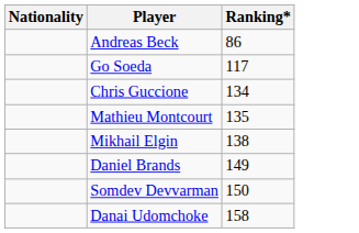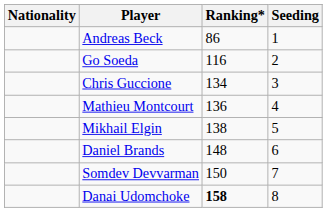+ column: Seeding | 1 | 2 | 3 | 4 | 5 | 6 | 7 | 8
Go Soeda | Ranking*: 117 -> 116
Mathieu Montcourt | Ranking*: 135 -> 136
Daniel Brands | Ranking*: 149 -> 148
Danai Udomchoke | Ranking*: normal -> bold
